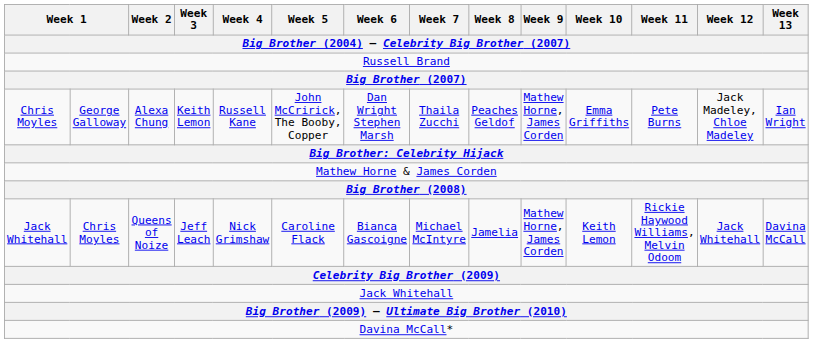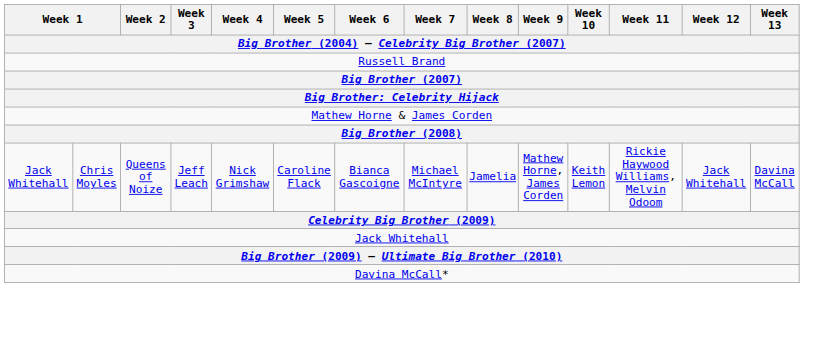- row: Chris Moyles | George Galloway | Alexa Chung | Keith Lemon | Russell Kane | John McCririck, The Booby, Copper | Dan Wright Stephen Marsh | Thaila Zucchi | Peaches Geldof | Mathew Horne, James Corden | Emma Griffiths | Pete Burns | Jack Madeley, Chloe Madeley | Ian Wright
